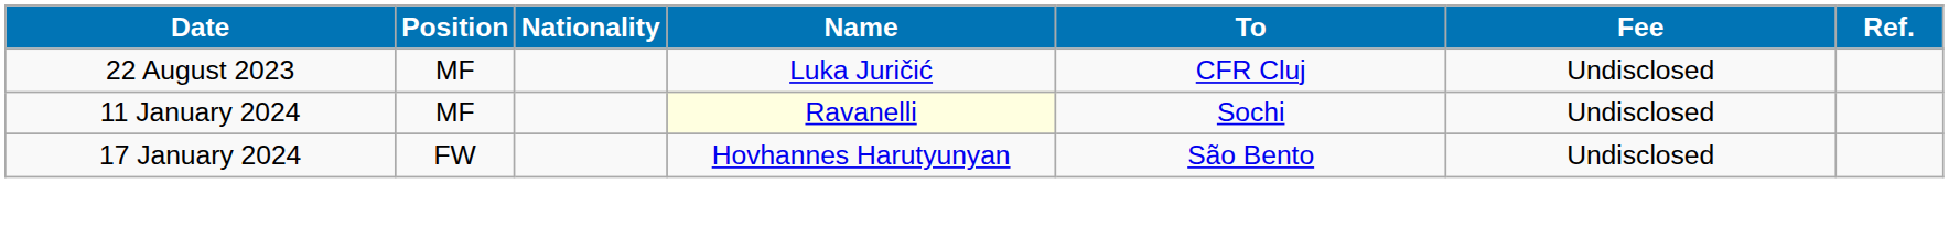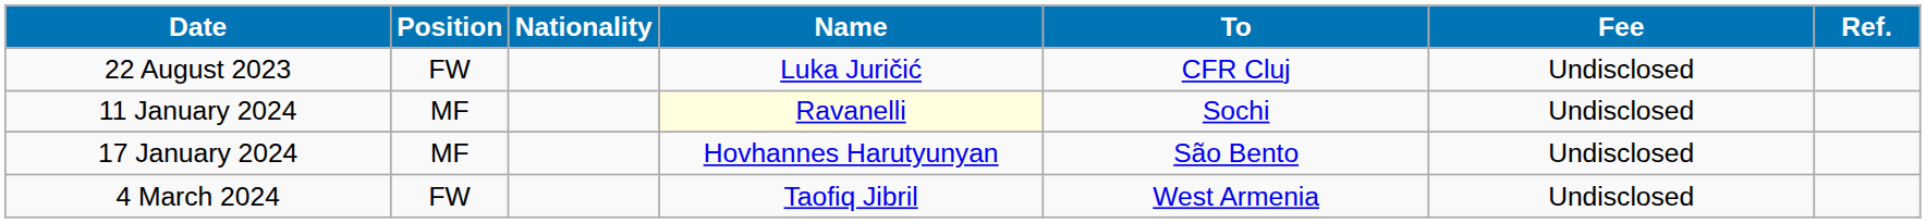22 August 2023 | Position: MF -> FW
17 January 2024 | Position: FW -> MF
+ row: 4 March 2024 | FW | Taofiq Jibril | West Armenia | Undisclosed
